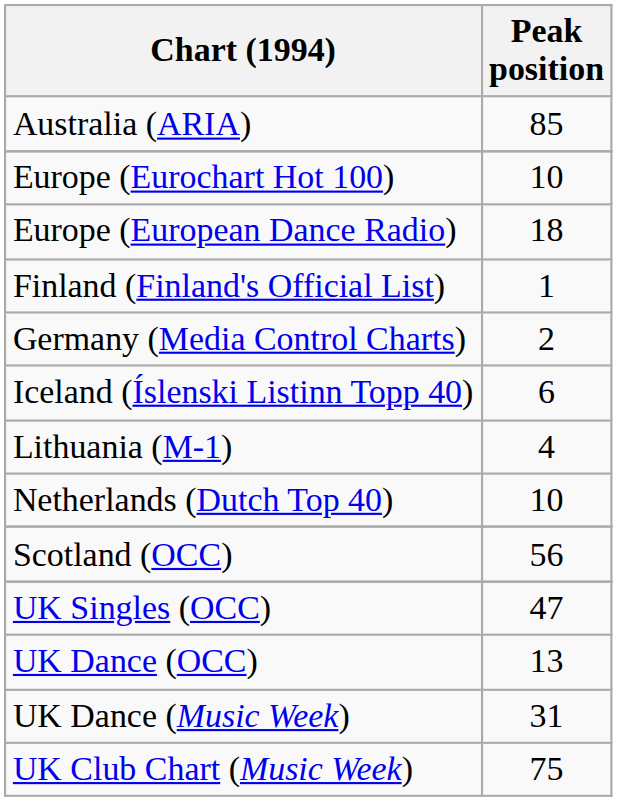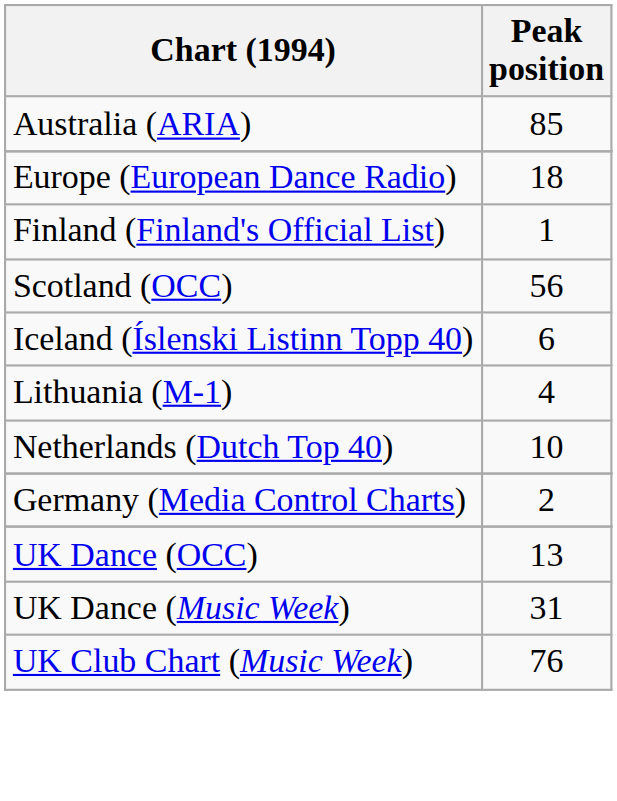- row: Europe (Eurochart Hot 100) | 10
rows swapped: Germany (Media Control Charts) <-> Scotland (OCC)
- row: UK Singles (OCC) | 47
UK Club Chart (Music Week) | Peak position: 75 -> 76
